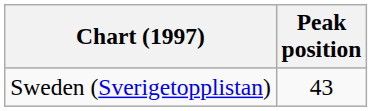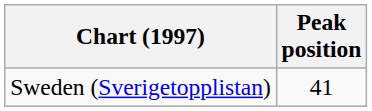Sweden (Sverigetopplistan) | Peak position: 43 -> 41
